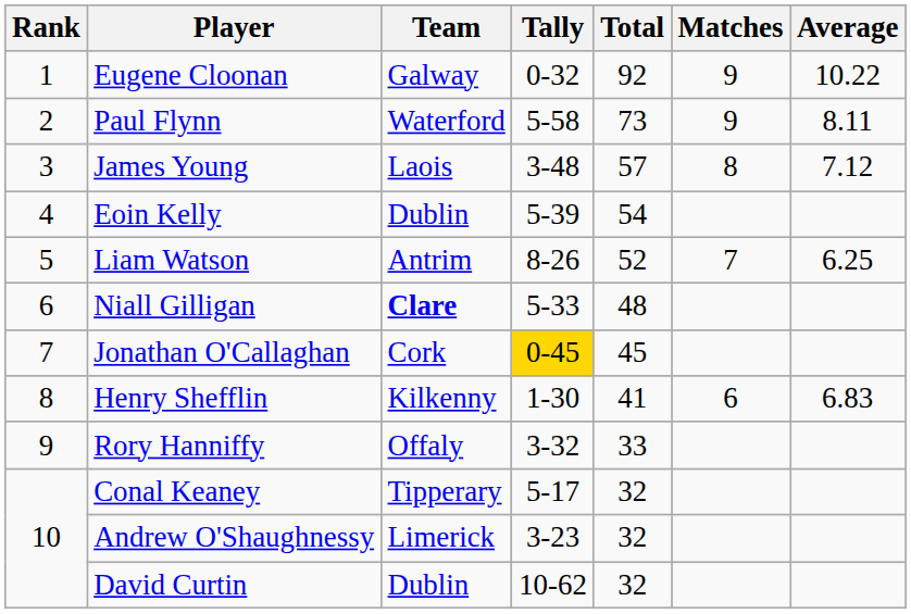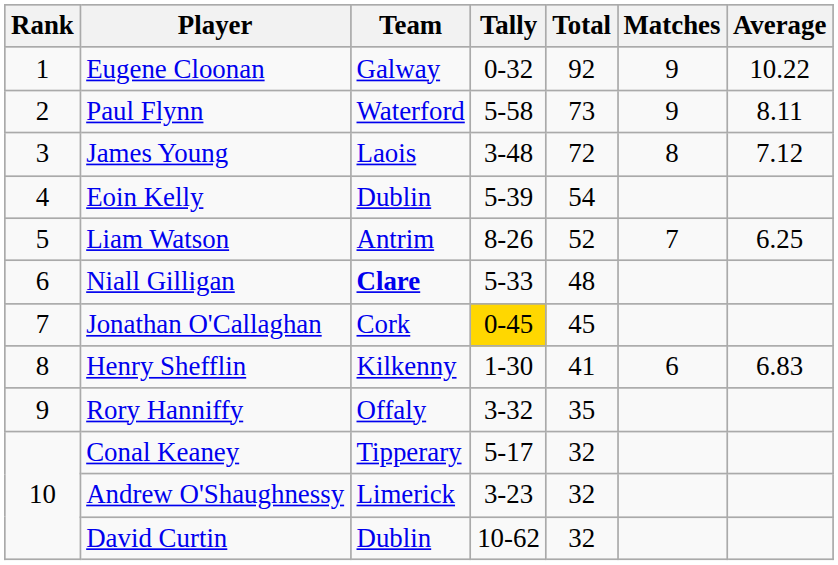James Young | Total: 57 -> 72
Rory Hanniffy | Total: 33 -> 35
